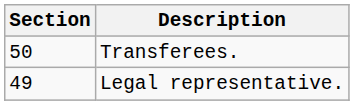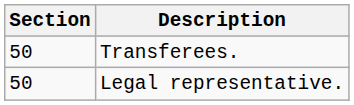Legal representative. | Section: 49 -> 50
